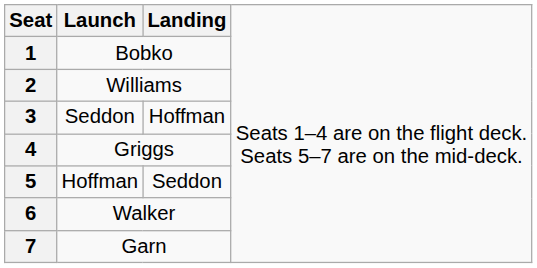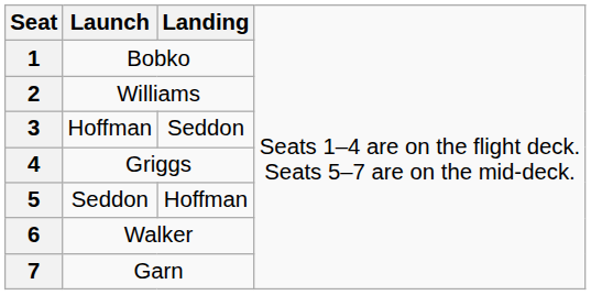3 | column 2: Seddon -> Hoffman
3 | column 3: Hoffman -> Seddon
5 | column 2: Hoffman -> Seddon
5 | column 3: Seddon -> Hoffman
